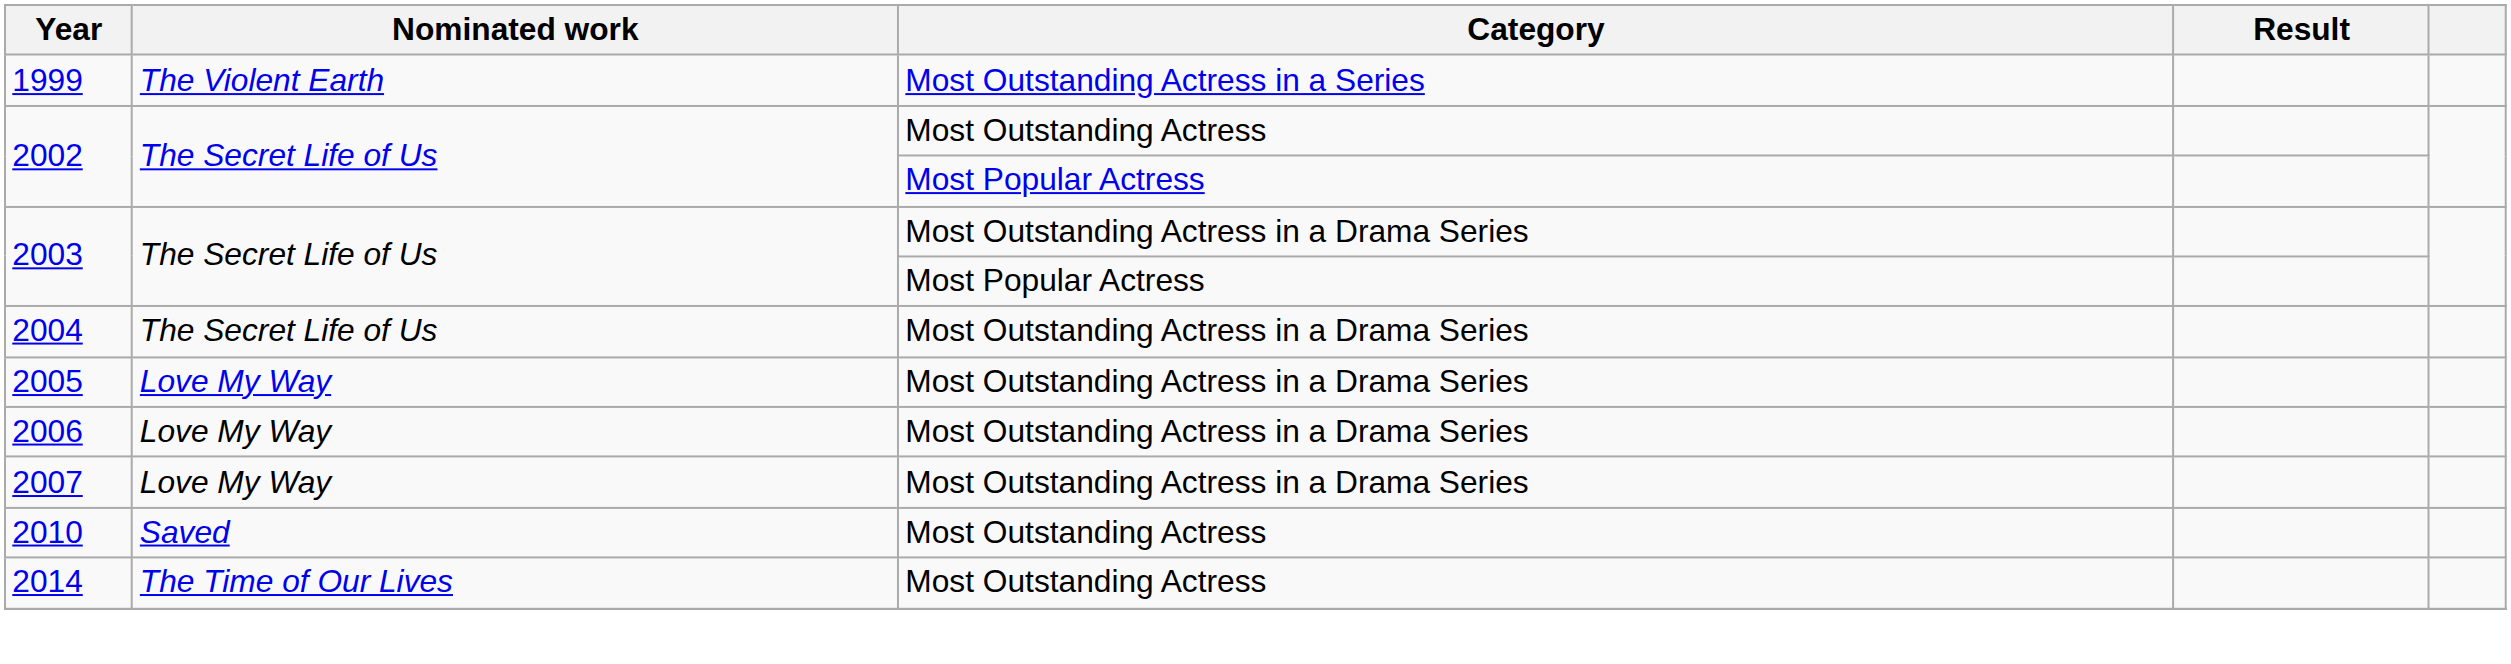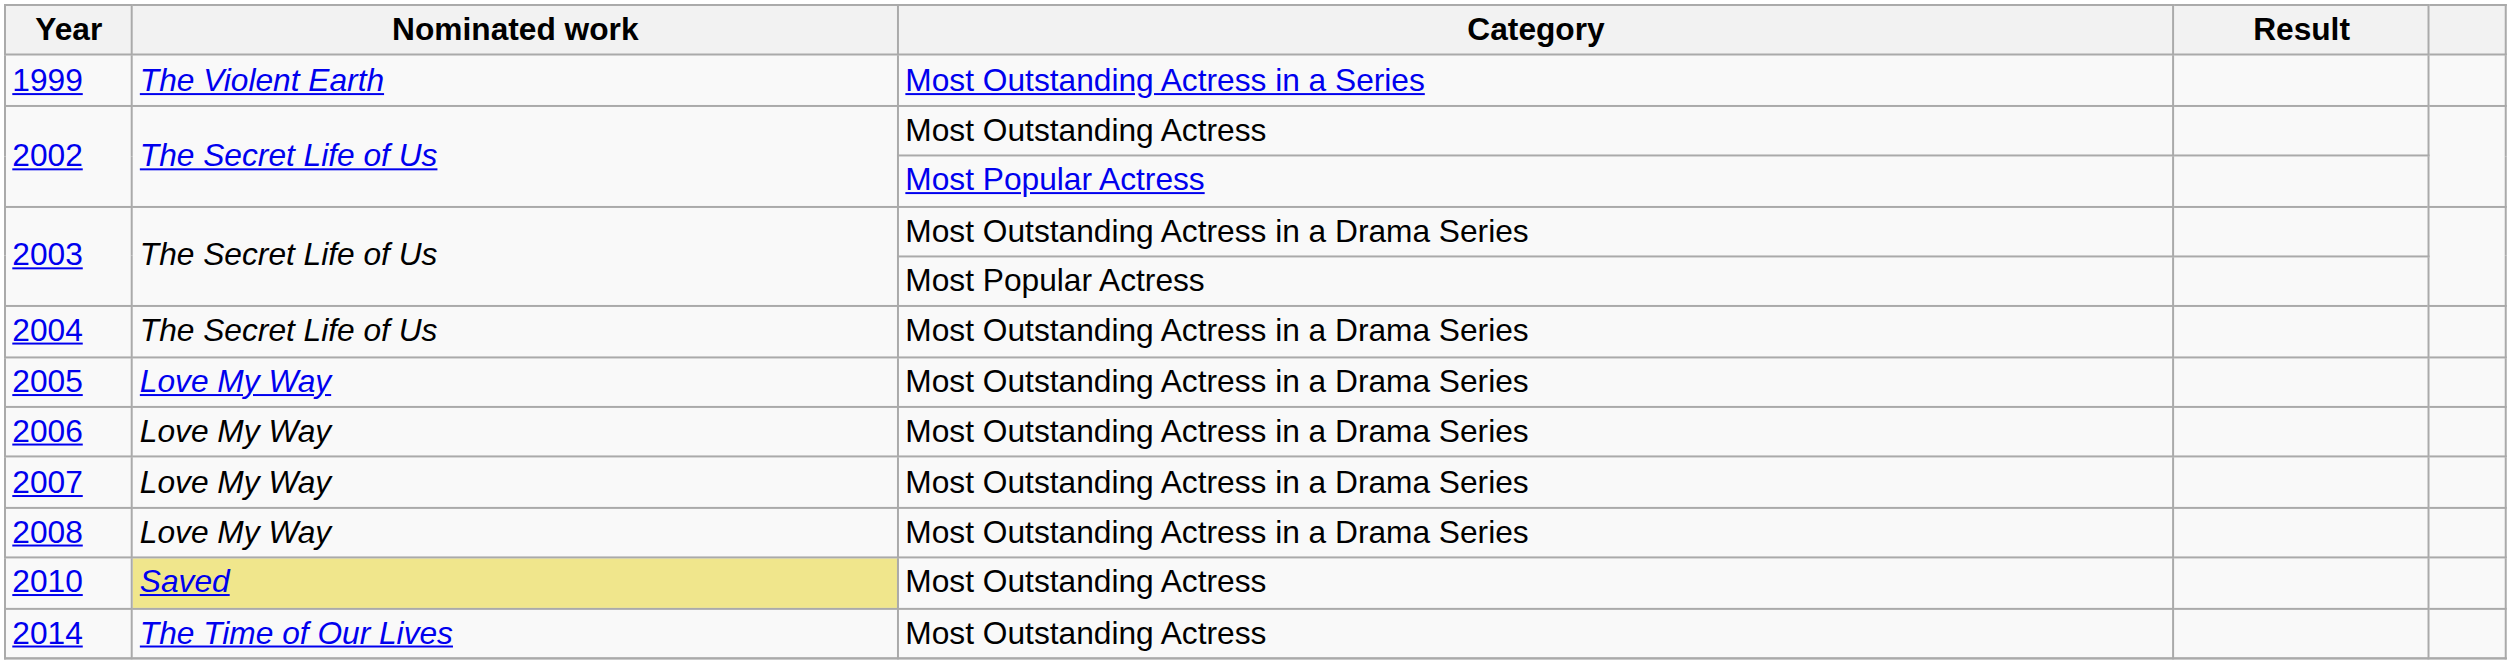+ row: 2008 | Love My Way | Most Outstanding Actress in a Drama Series
2010 | Nominated work: no background -> khaki background
